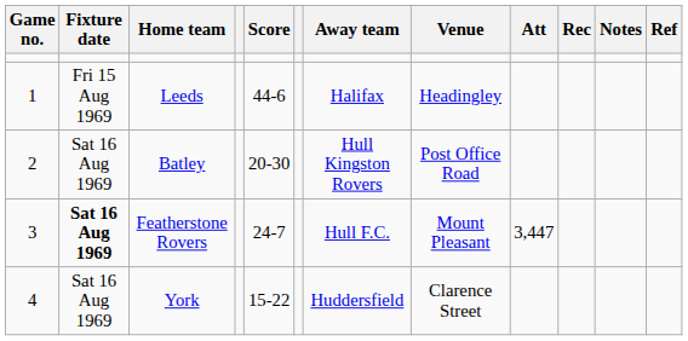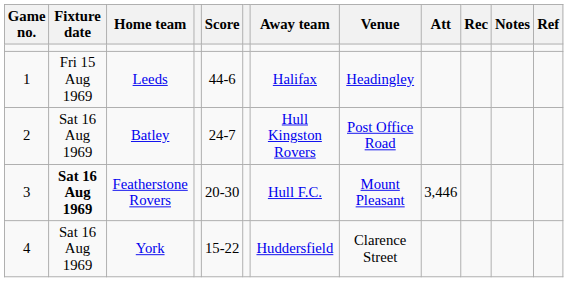Batley | Score: 20-30 -> 24-7
Featherstone Rovers | Score: 24-7 -> 20-30
Featherstone Rovers | Att: 3,447 -> 3,446
